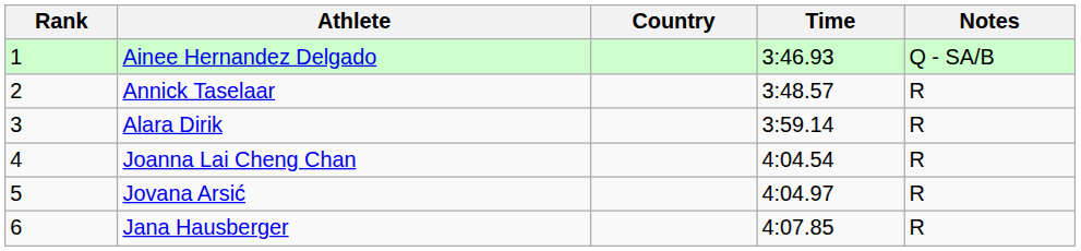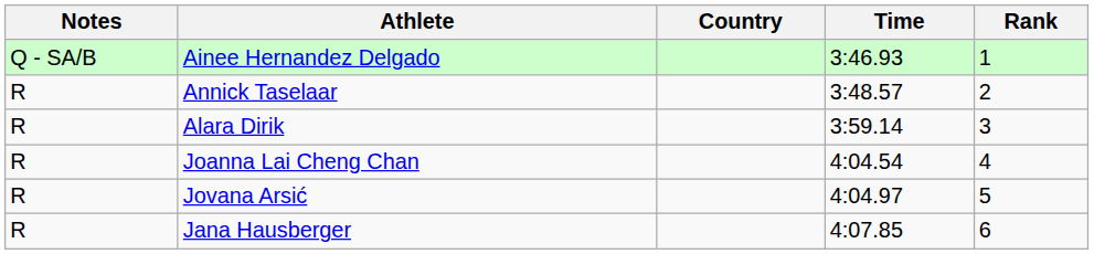columns swapped: Rank <-> Notes
